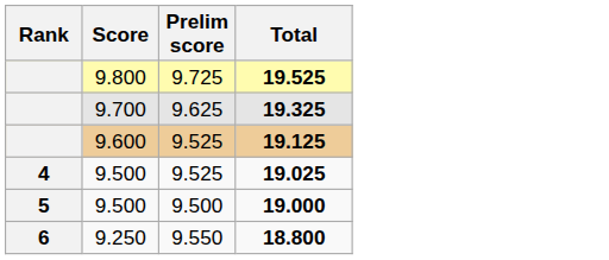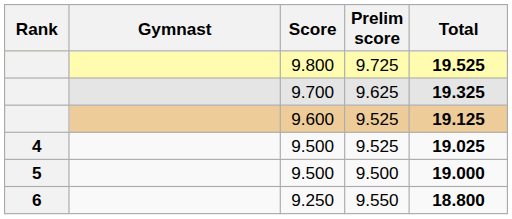+ column: Gymnast
